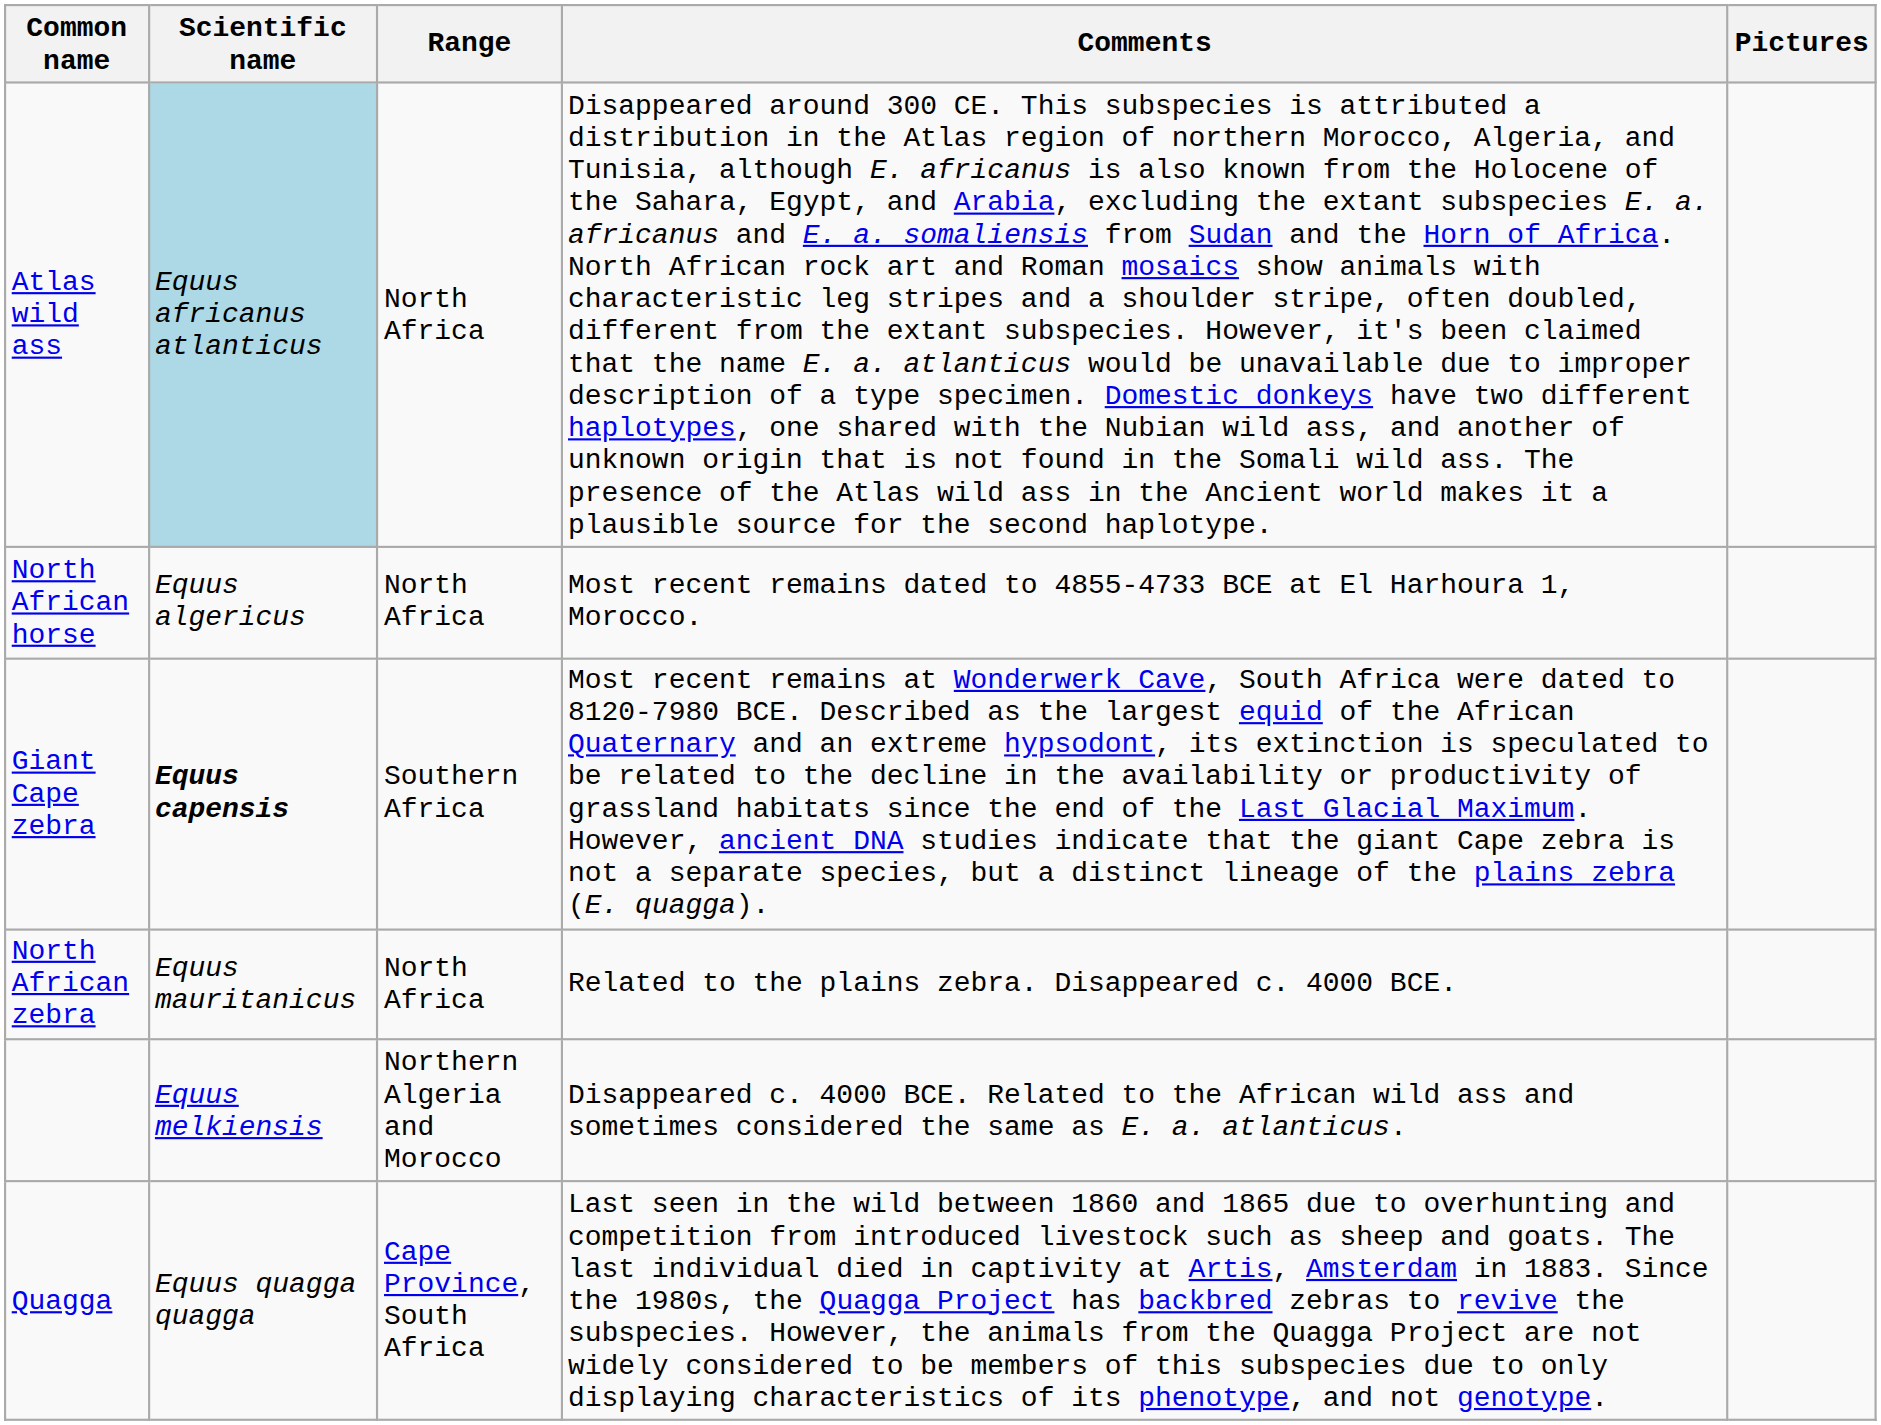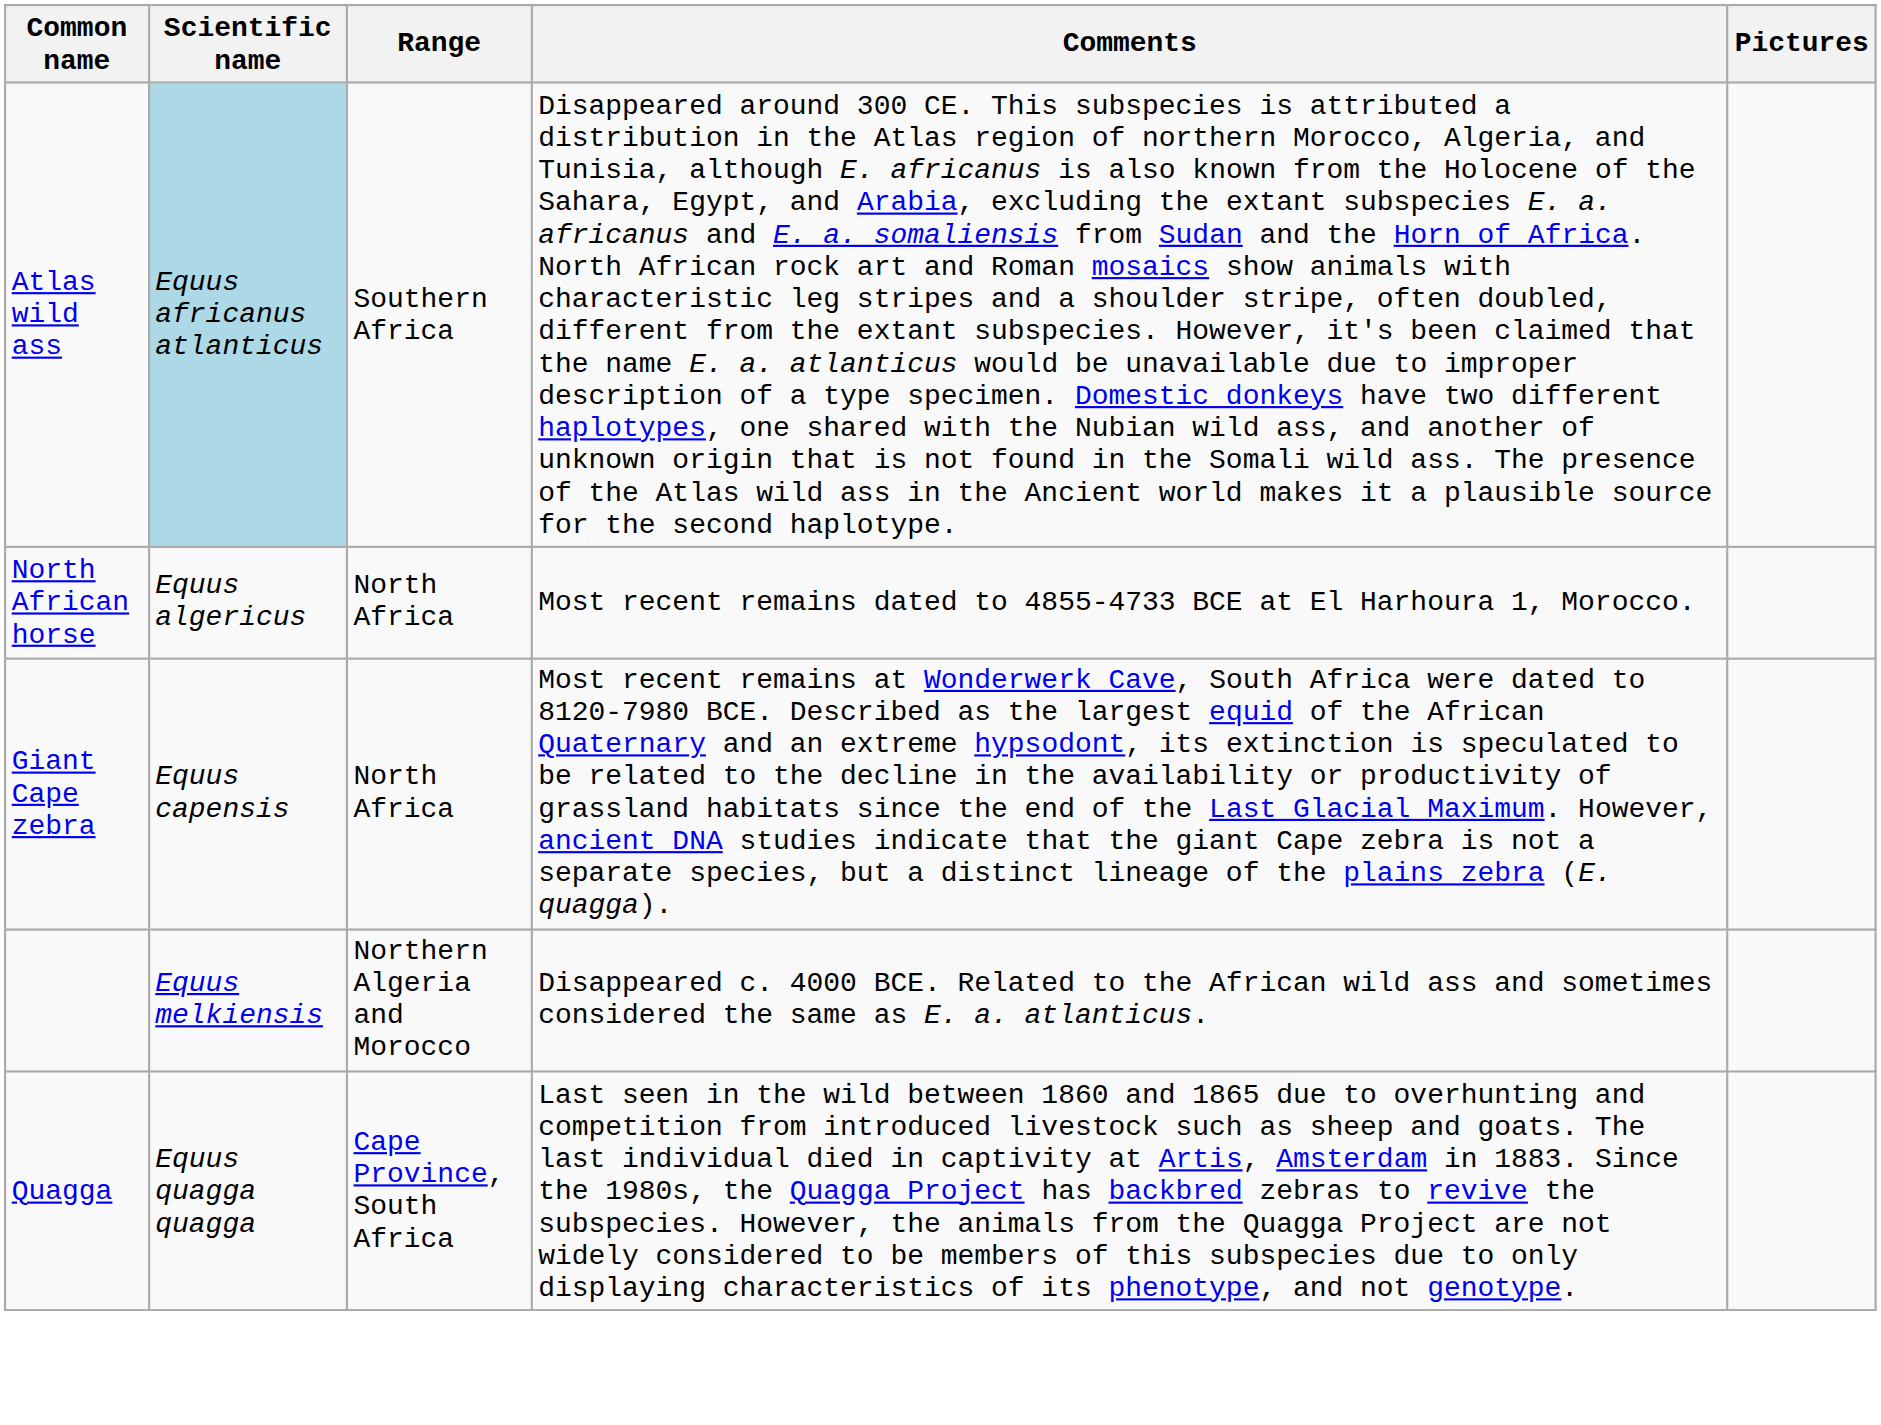Atlas wild ass | Range: North Africa -> Southern Africa
Giant Cape zebra | Scientific name: bold -> normal
Giant Cape zebra | Range: Southern Africa -> North Africa
- row: North African zebra | Equus mauritanicus | North Africa | Related to the plains zebra. Disappeared c. 4000 BCE.
